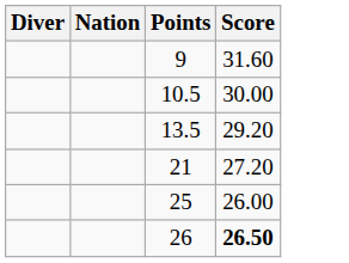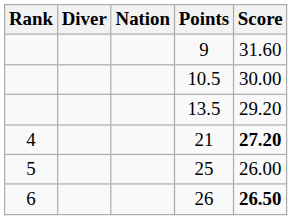+ column: Rank | 4 | 5 | 6
21 | Score: normal -> bold
